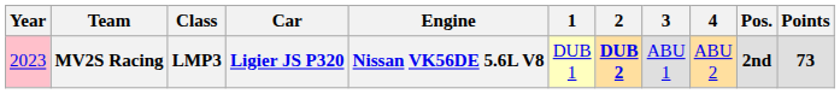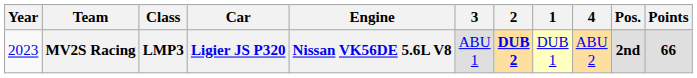columns swapped: 1 <-> 3
MV2S Racing | Year: pink background -> no background
MV2S Racing | Points: 73 -> 66
